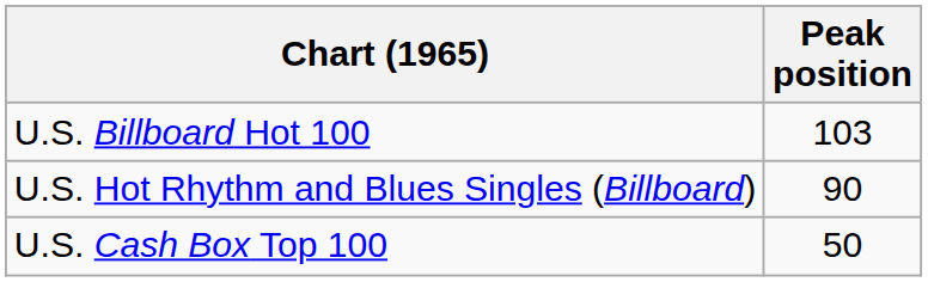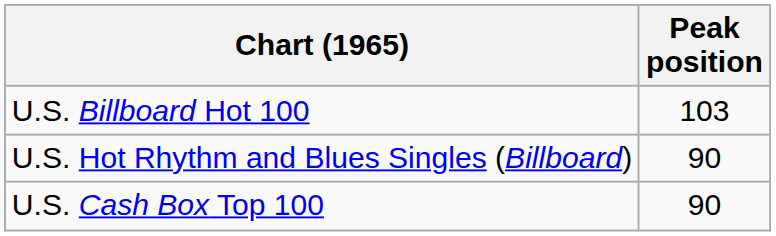U.S. Cash Box Top 100 | Peak position: 50 -> 90
